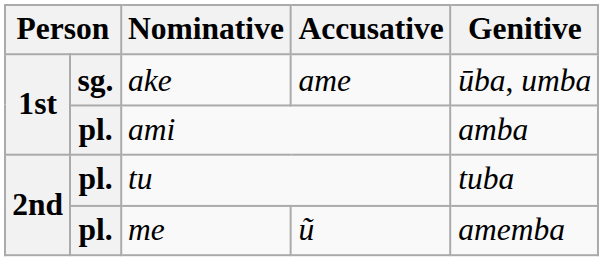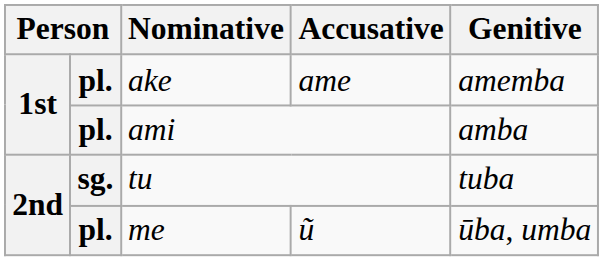ake | column 2: sg. -> pl.
ake | Genitive: ūba, umba -> amemba
tu | column 2: pl. -> sg.
me | Genitive: amemba -> ūba, umba
